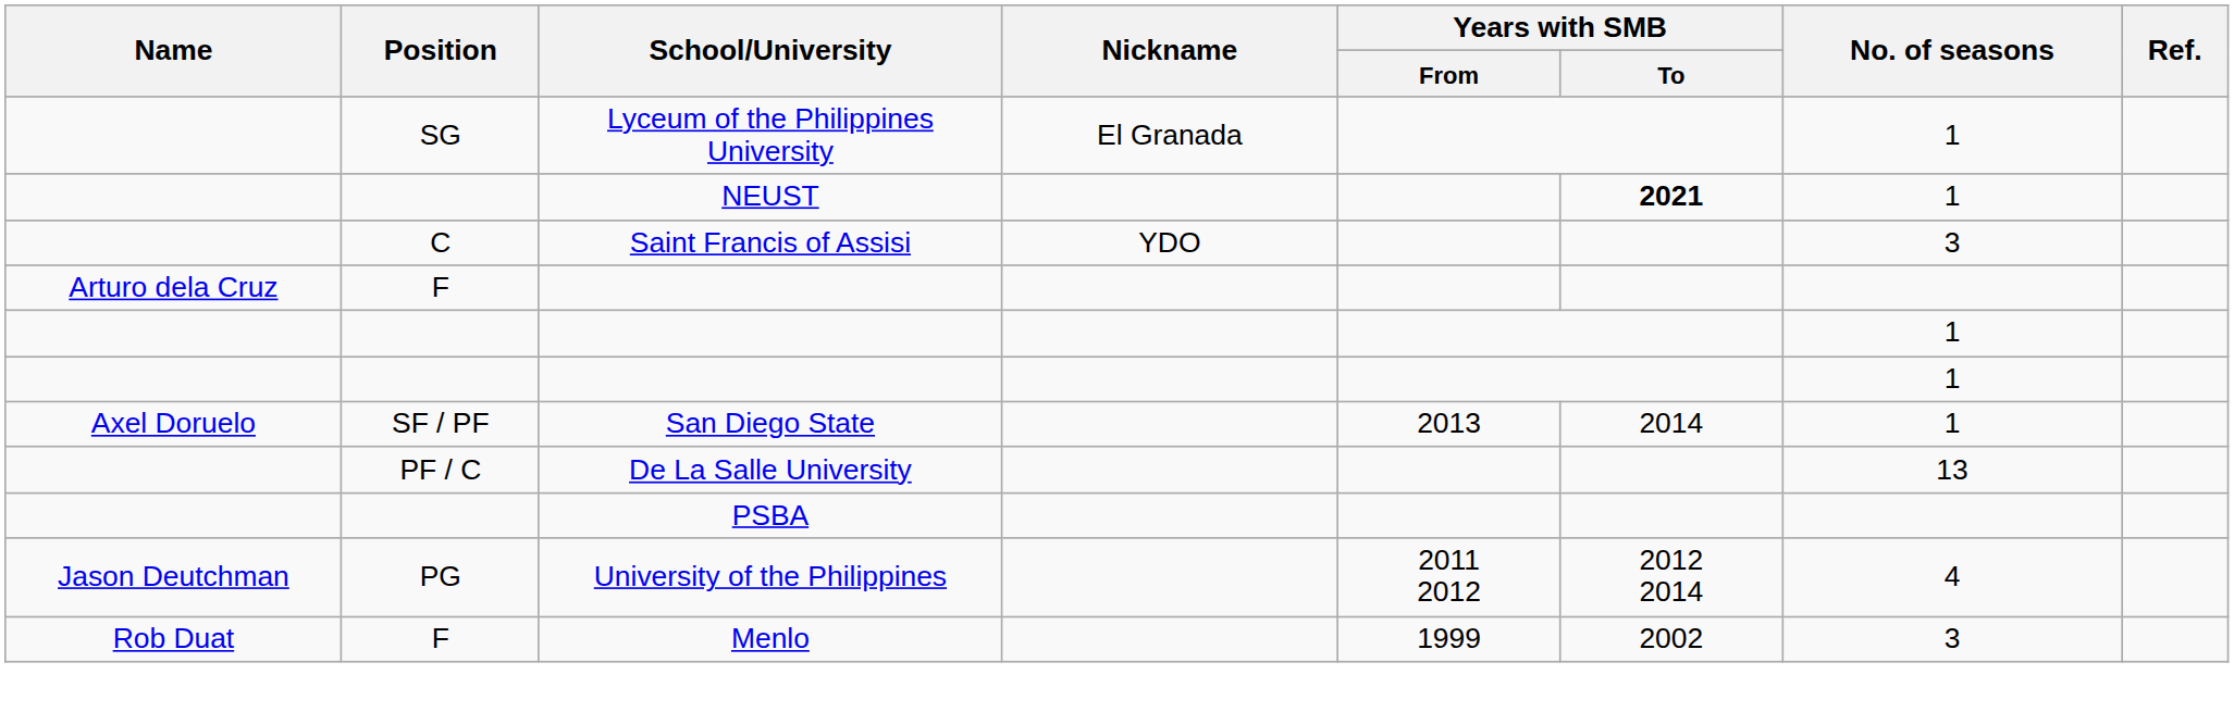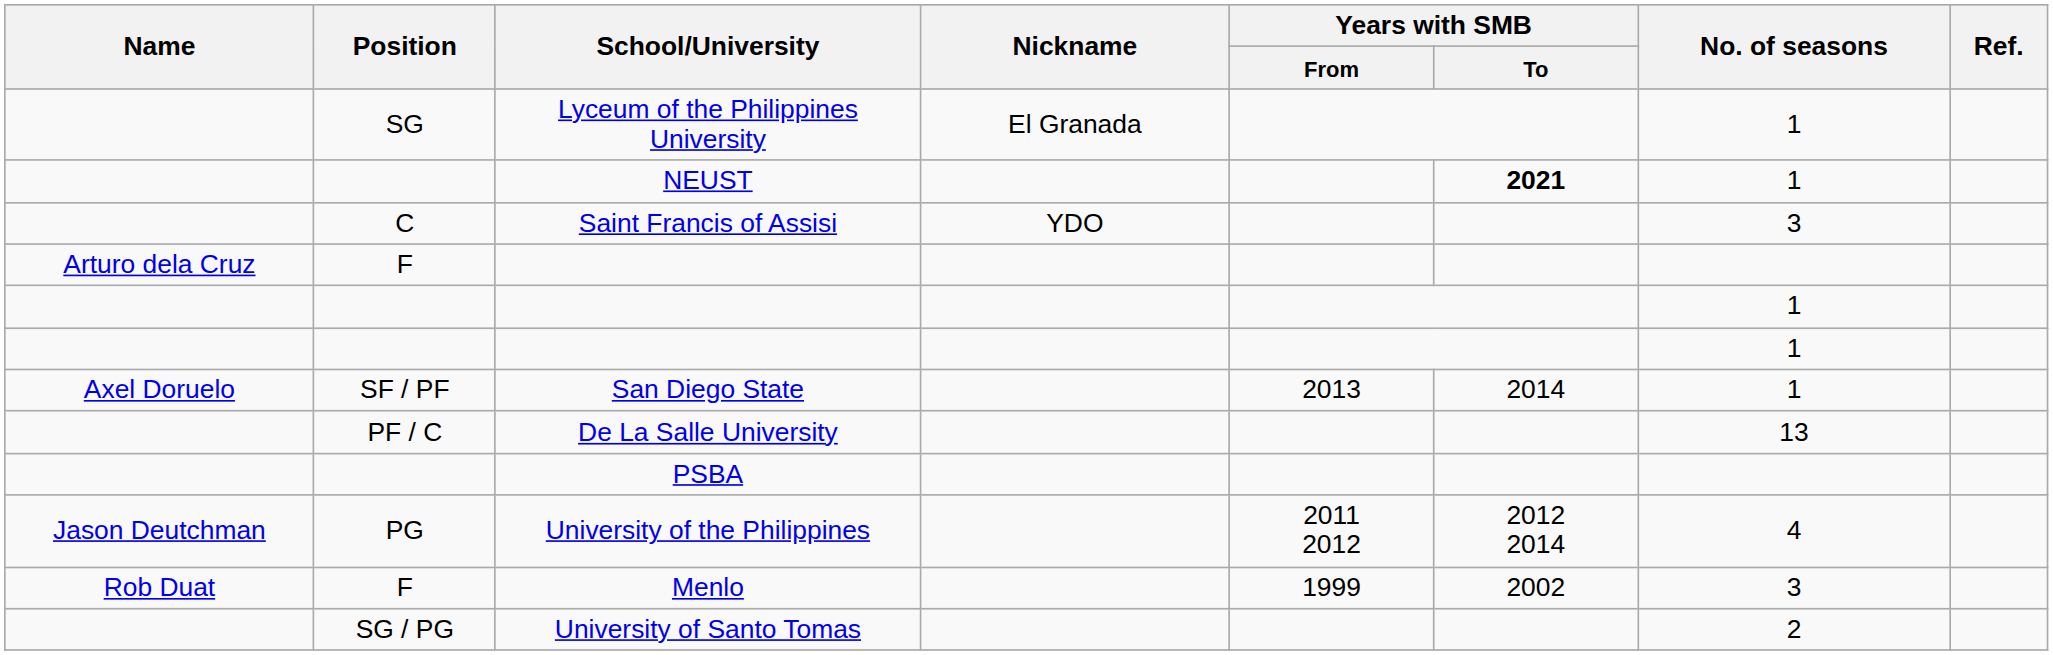+ row: SG / PG | University of Santo Tomas | 2
